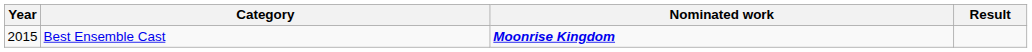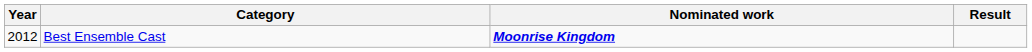Best Ensemble Cast | Year: 2015 -> 2012
